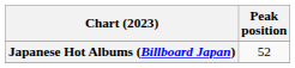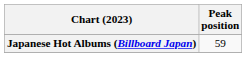Japanese Hot Albums (Billboard Japan) | Peak position: 52 -> 59
